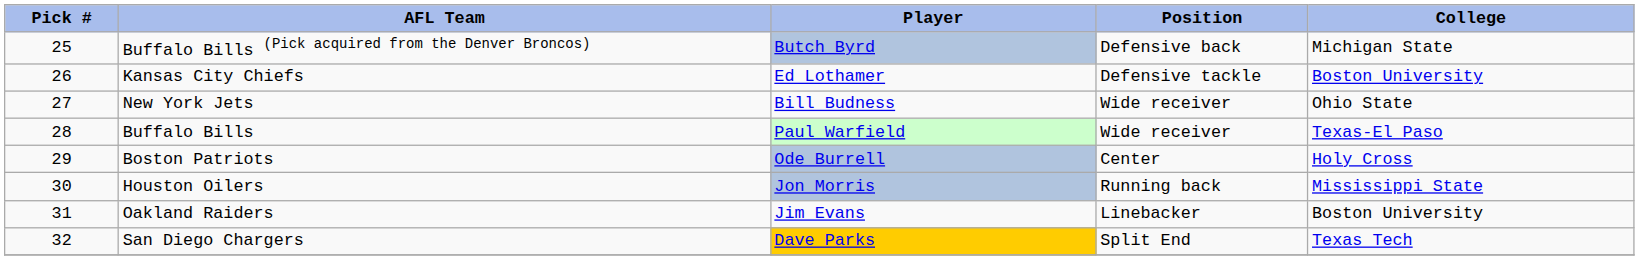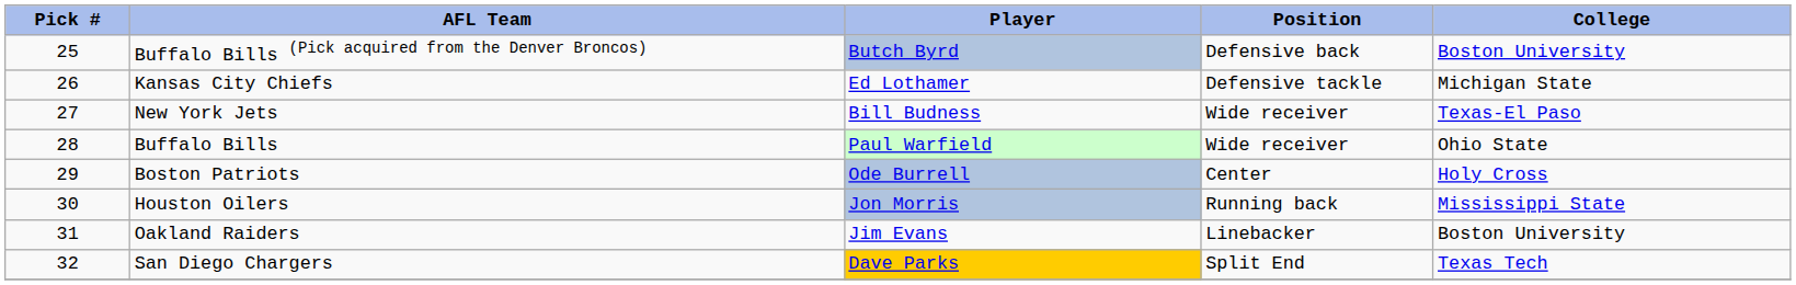Buffalo Bills (Pick acquired from the Denver Broncos) | College: Michigan State -> Boston University
Kansas City Chiefs | College: Boston University -> Michigan State
New York Jets | College: Ohio State -> Texas-El Paso
Buffalo Bills | College: Texas-El Paso -> Ohio State
